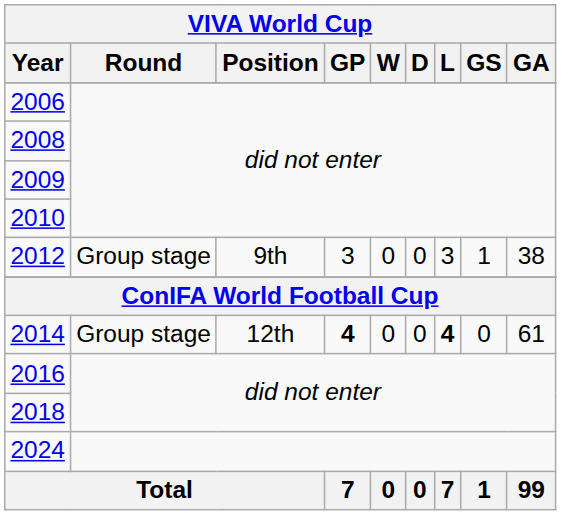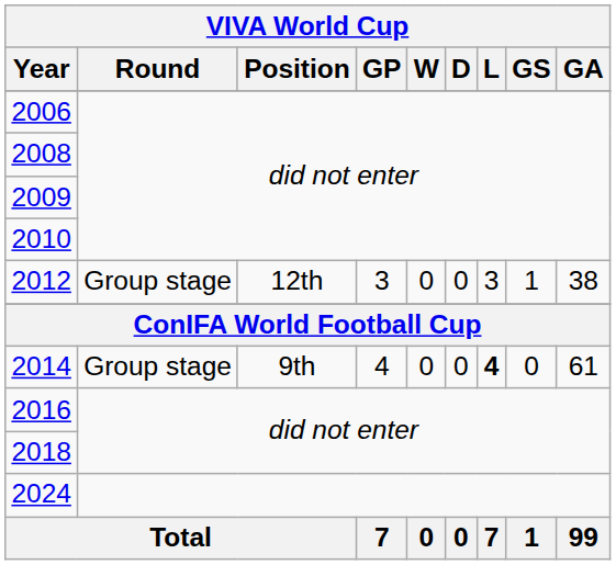2012 | VIVA World Cup / Position: 9th -> 12th
2014 | VIVA World Cup / Position: 12th -> 9th
2014 | VIVA World Cup / GP: bold -> normal
